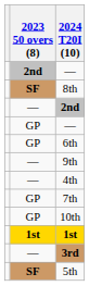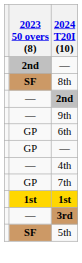rows swapped: 9th <-> GP / —
- row: GP | 10th
